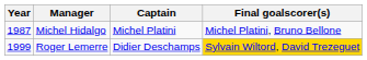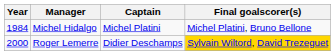Michel Hidalgo | Year: 1987 -> 1984
Roger Lemerre | Year: 1999 -> 2000
